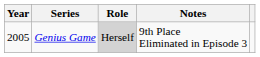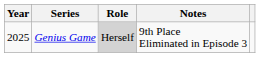Genius Game | Year: 2005 -> 2025
